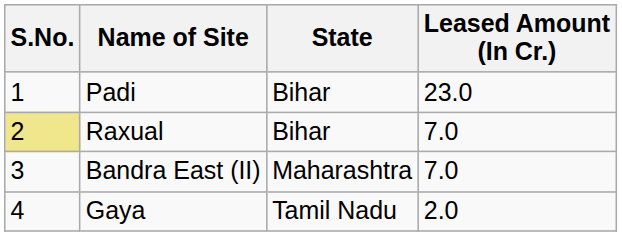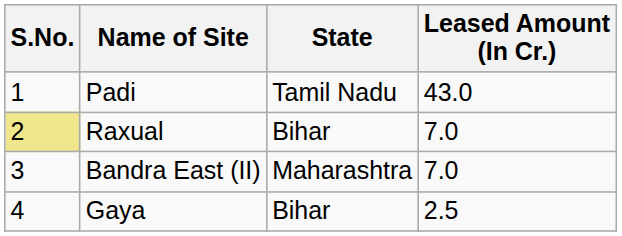Padi | State: Bihar -> Tamil Nadu
Padi | Leased Amount (In Cr.): 23.0 -> 43.0
Gaya | State: Tamil Nadu -> Bihar
Gaya | Leased Amount (In Cr.): 2.0 -> 2.5
